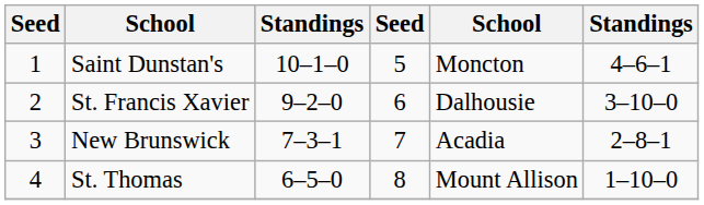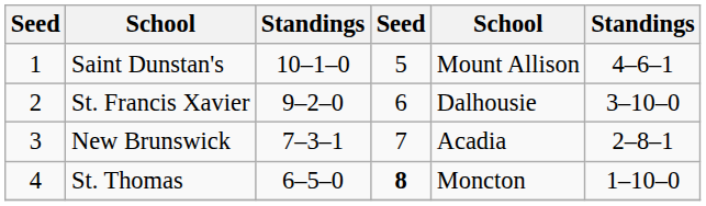Saint Dunstan's | column 5: Moncton -> Mount Allison
St. Thomas | column 4: normal -> bold
St. Thomas | column 5: Mount Allison -> Moncton
